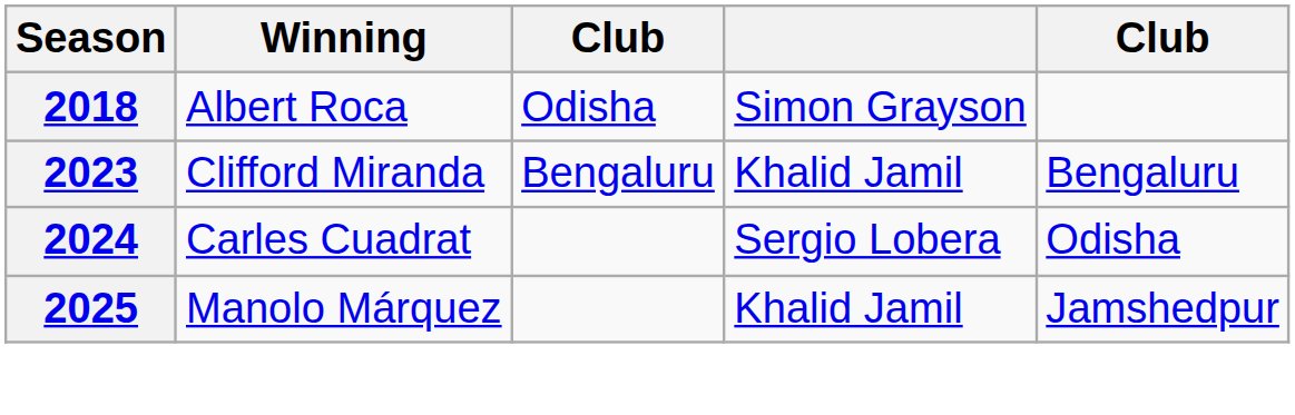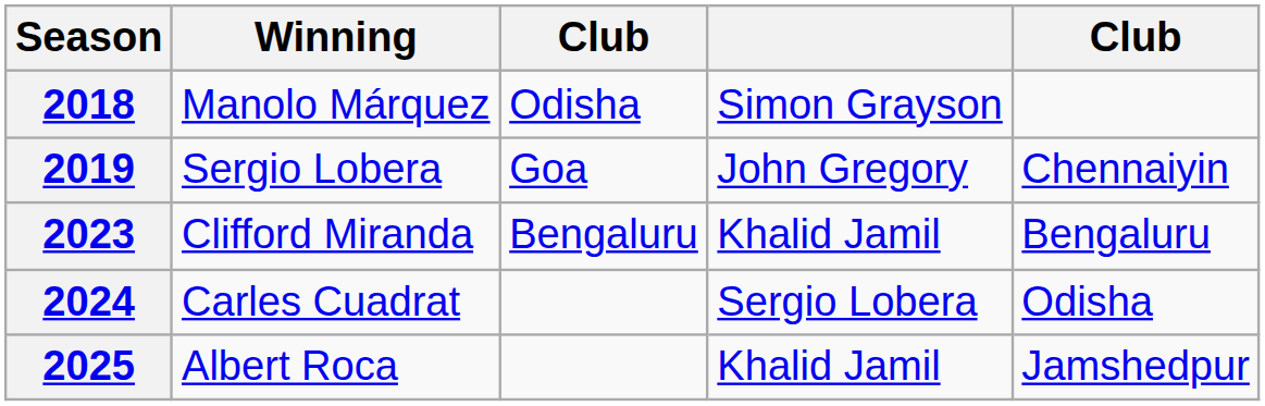2018 | Winning: Albert Roca -> Manolo Márquez
+ row: 2019 | Sergio Lobera | Goa | John Gregory | Chennaiyin
2025 | Winning: Manolo Márquez -> Albert Roca
